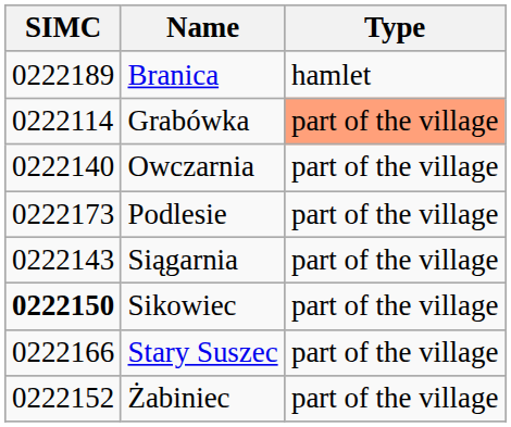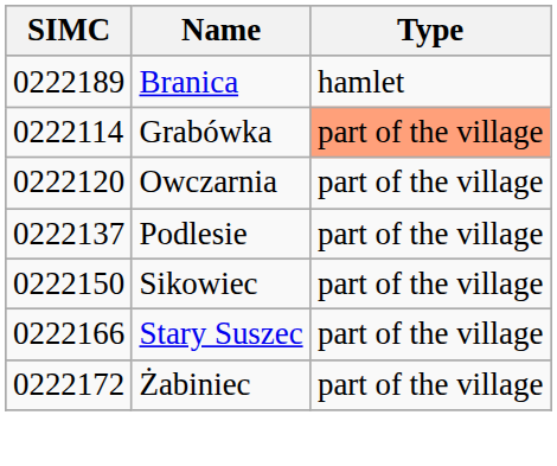Owczarnia | SIMC: 0222140 -> 0222120
Podlesie | SIMC: 0222173 -> 0222137
- row: 0222143 | Siągarnia | part of the village
Sikowiec | SIMC: bold -> normal
Żabiniec | SIMC: 0222152 -> 0222172
